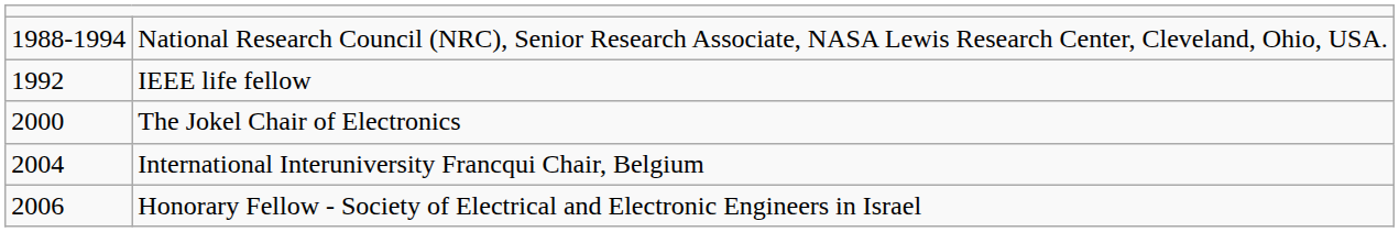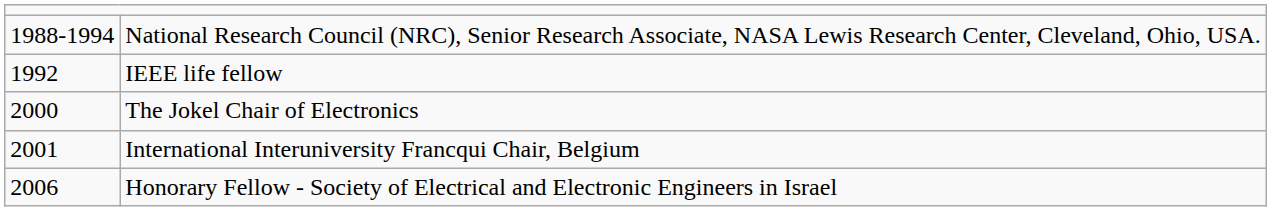International Interuniversity Francqui Chair, Belgium | column 1: 2004 -> 2001
